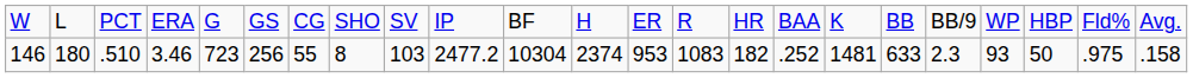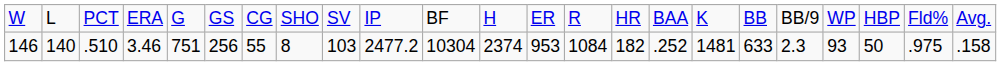146 | column 2: 180 -> 140
146 | column 5: 723 -> 751
146 | column 14: 1083 -> 1084
